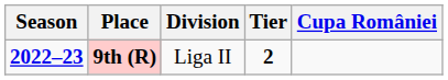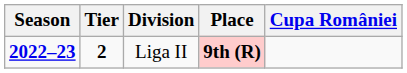columns swapped: Tier <-> Place
